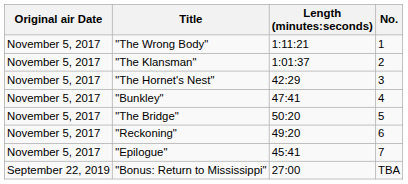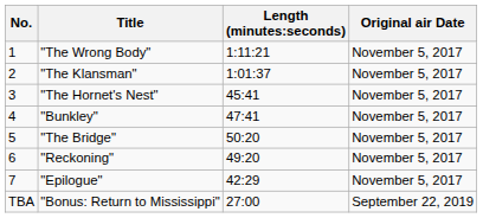columns swapped: No. <-> Original air Date
"The Hornet's Nest" | Length (minutes:seconds): 42:29 -> 45:41
"Epilogue" | Length (minutes:seconds): 45:41 -> 42:29
